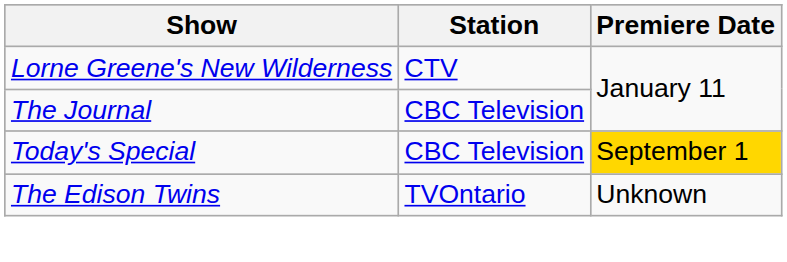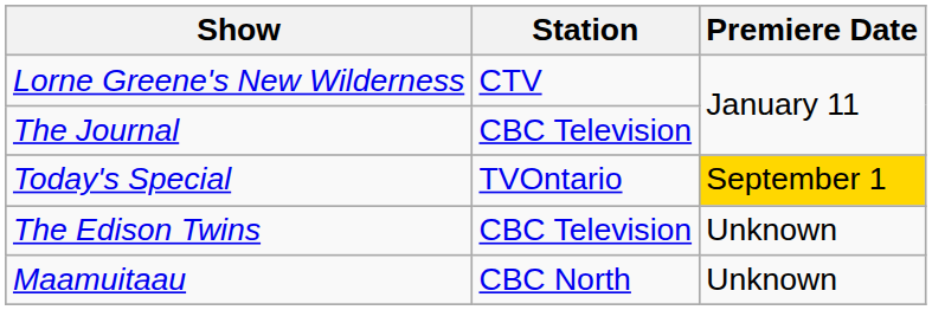Today's Special | Station: CBC Television -> TVOntario
The Edison Twins | Station: TVOntario -> CBC Television
+ row: Maamuitaau | CBC North | Unknown
